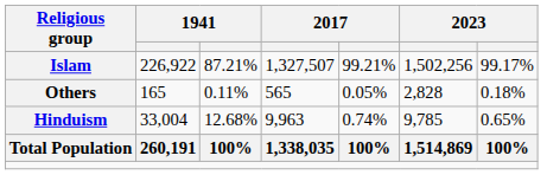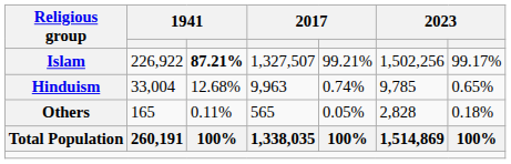Islam | column 3: normal -> bold
rows swapped: Hinduism <-> Others
